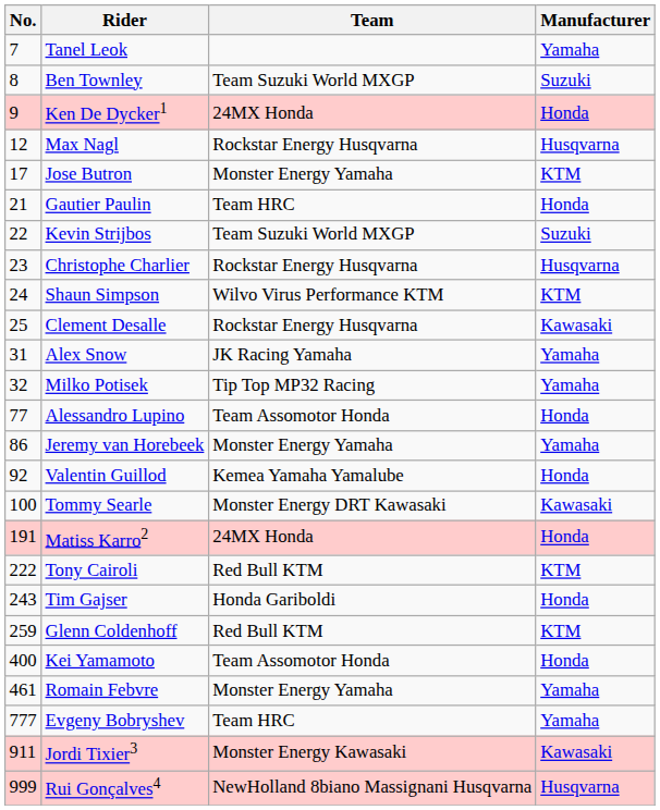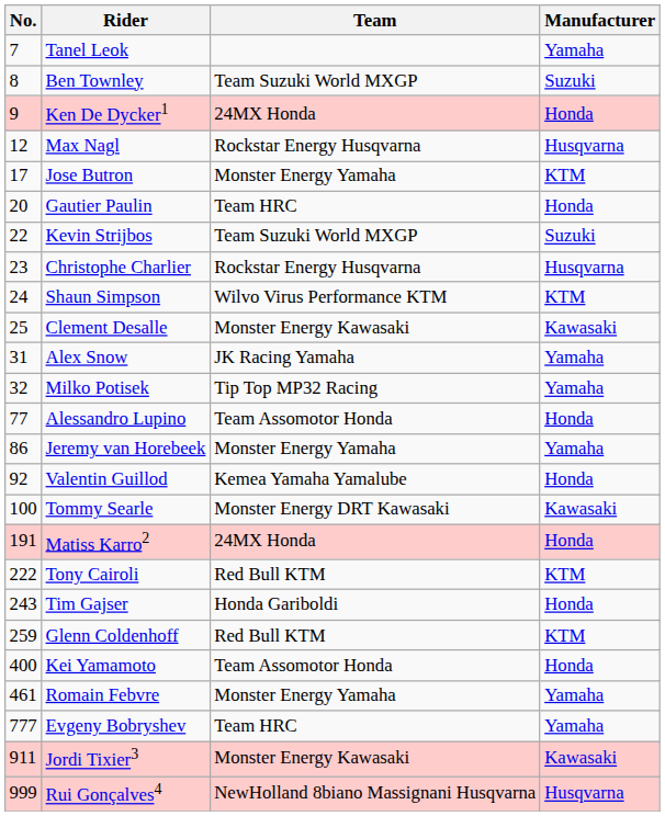Gautier Paulin | No.: 21 -> 20
Clement Desalle | Team: Rockstar Energy Husqvarna -> Monster Energy Kawasaki
